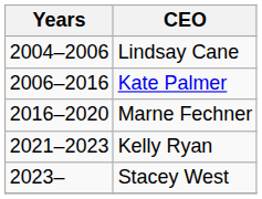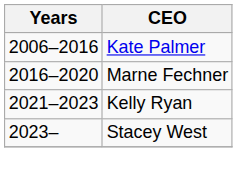- row: 2004–2006 | Lindsay Cane
